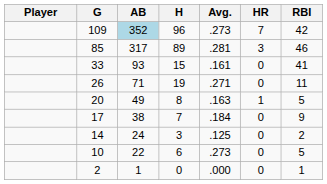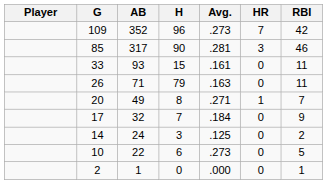109 | AB: lightblue background -> no background
85 | H: 89 -> 90
33 | RBI: 41 -> 11
26 | H: 19 -> 79
26 | Avg.: .271 -> .163
20 | Avg.: .163 -> .271
20 | RBI: 5 -> 7
17 | AB: 38 -> 32
